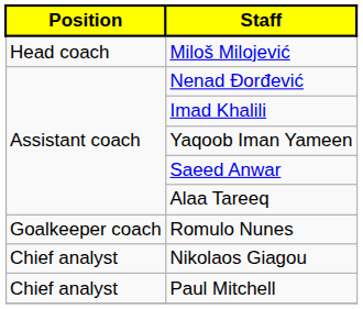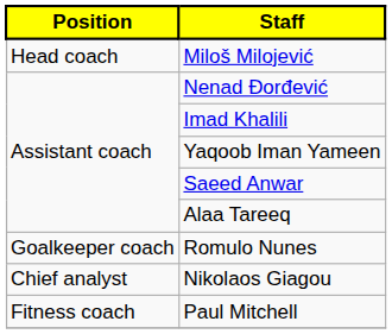Paul Mitchell | Position: Chief analyst -> Fitness coach
